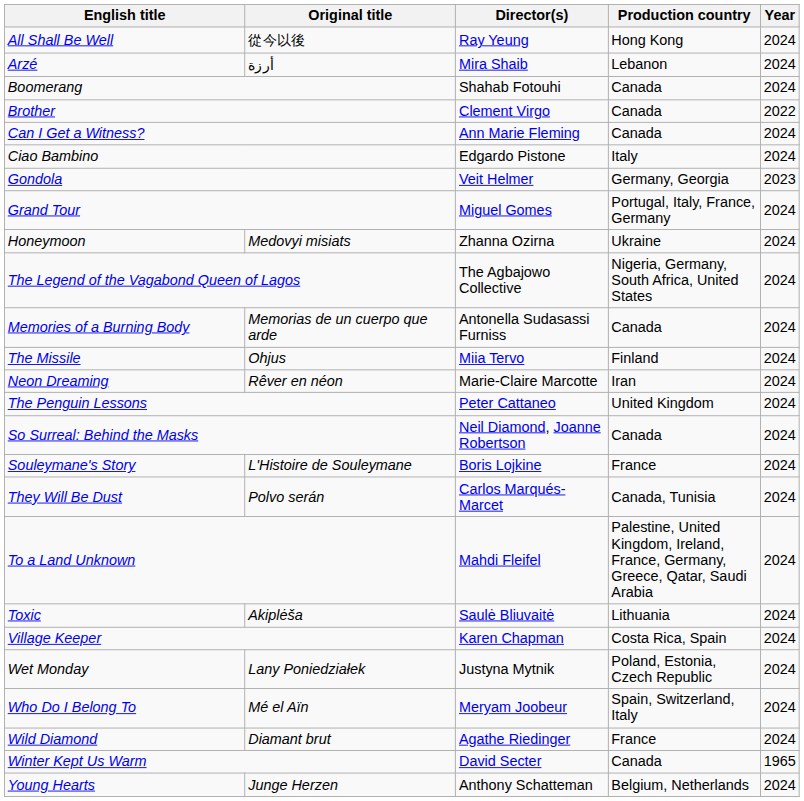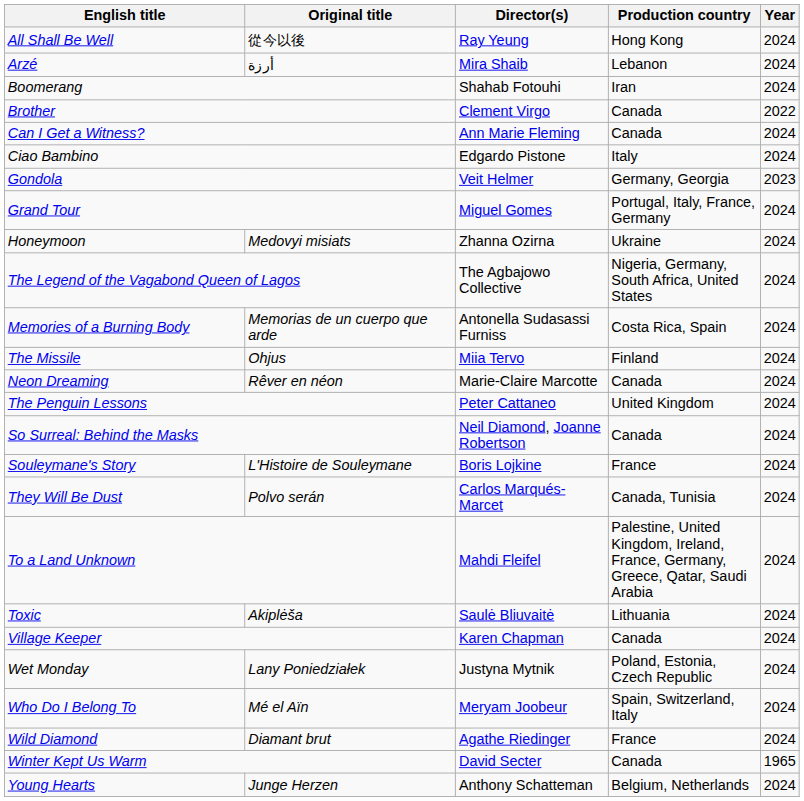Boomerang | Production country: Canada -> Iran
Memories of a Burning Body | Production country: Canada -> Costa Rica, Spain
Neon Dreaming | Production country: Iran -> Canada
Village Keeper | Production country: Costa Rica, Spain -> Canada
